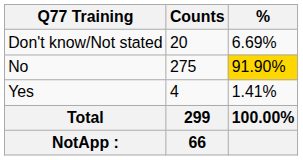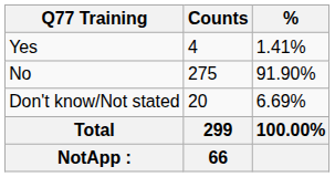rows swapped: Yes <-> Don't know/Not stated
No | %: gold background -> no background
